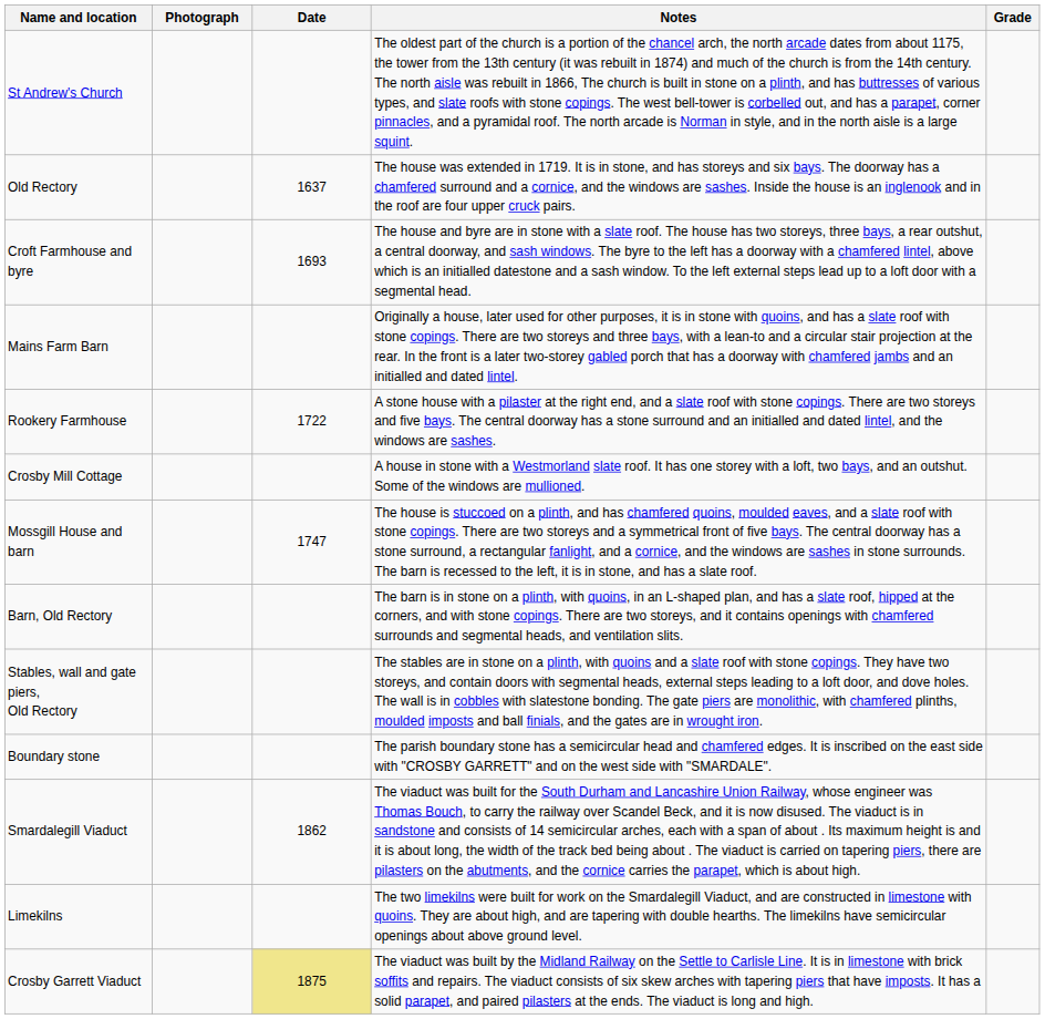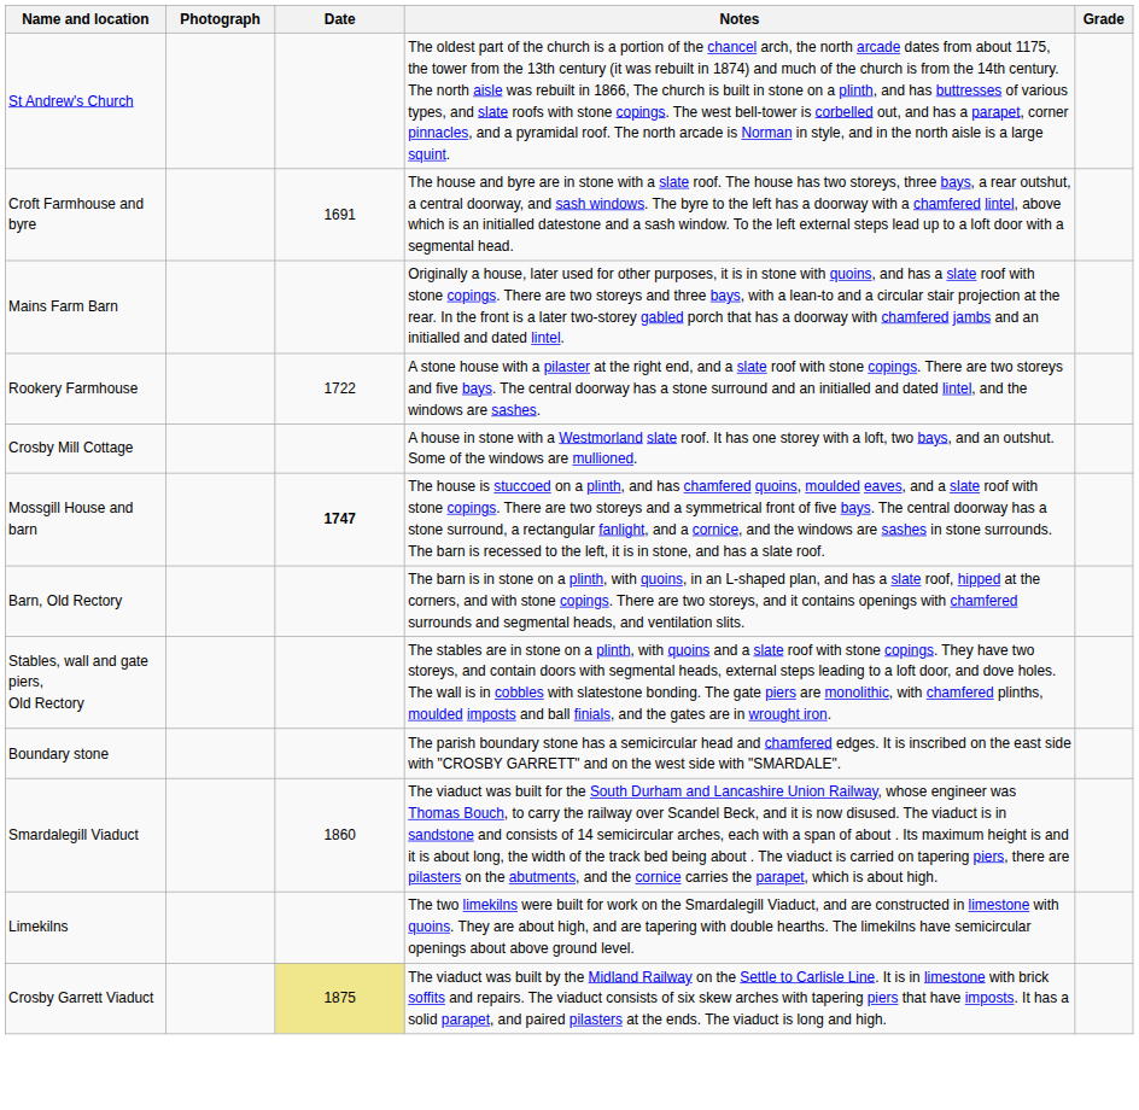- row: Old Rectory | 1637 | The house was extended in 1719. It is in stone, and has storeys and six bays. The doorway has a chamfered surround and a cornice, and the windows are sashes. Inside the house is an inglenook and in the roof are four upper cruck pairs.
Croft Farmhouse and byre | Date: 1693 -> 1691
Mossgill House and barn | Date: normal -> bold
Smardalegill Viaduct | Date: 1862 -> 1860
